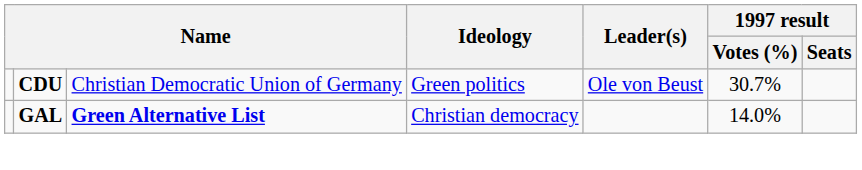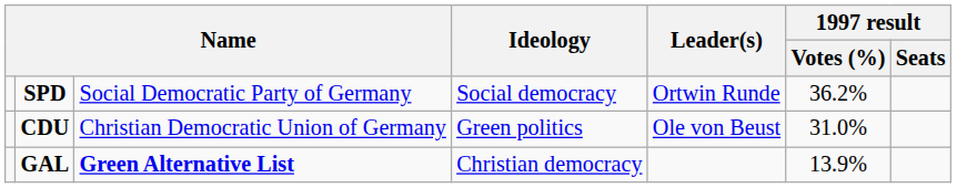+ row: SPD | Social Democratic Party of Germany | Social democracy | Ortwin Runde | 36.2%
CDU | 1997 result / Votes (%): 30.7% -> 31.0%
GAL | 1997 result / Votes (%): 14.0% -> 13.9%
